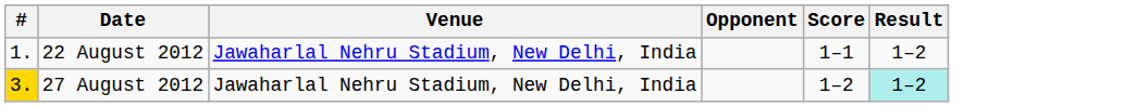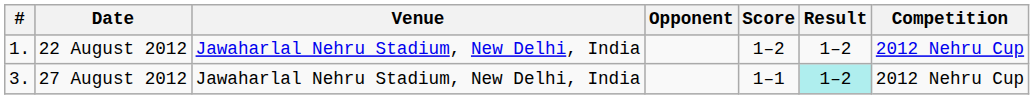+ column: Competition | 2012 Nehru Cup | 2012 Nehru Cup
22 August 2012 | Score: 1–1 -> 1–2
27 August 2012 | #: gold background -> no background
27 August 2012 | Score: 1–2 -> 1–1
